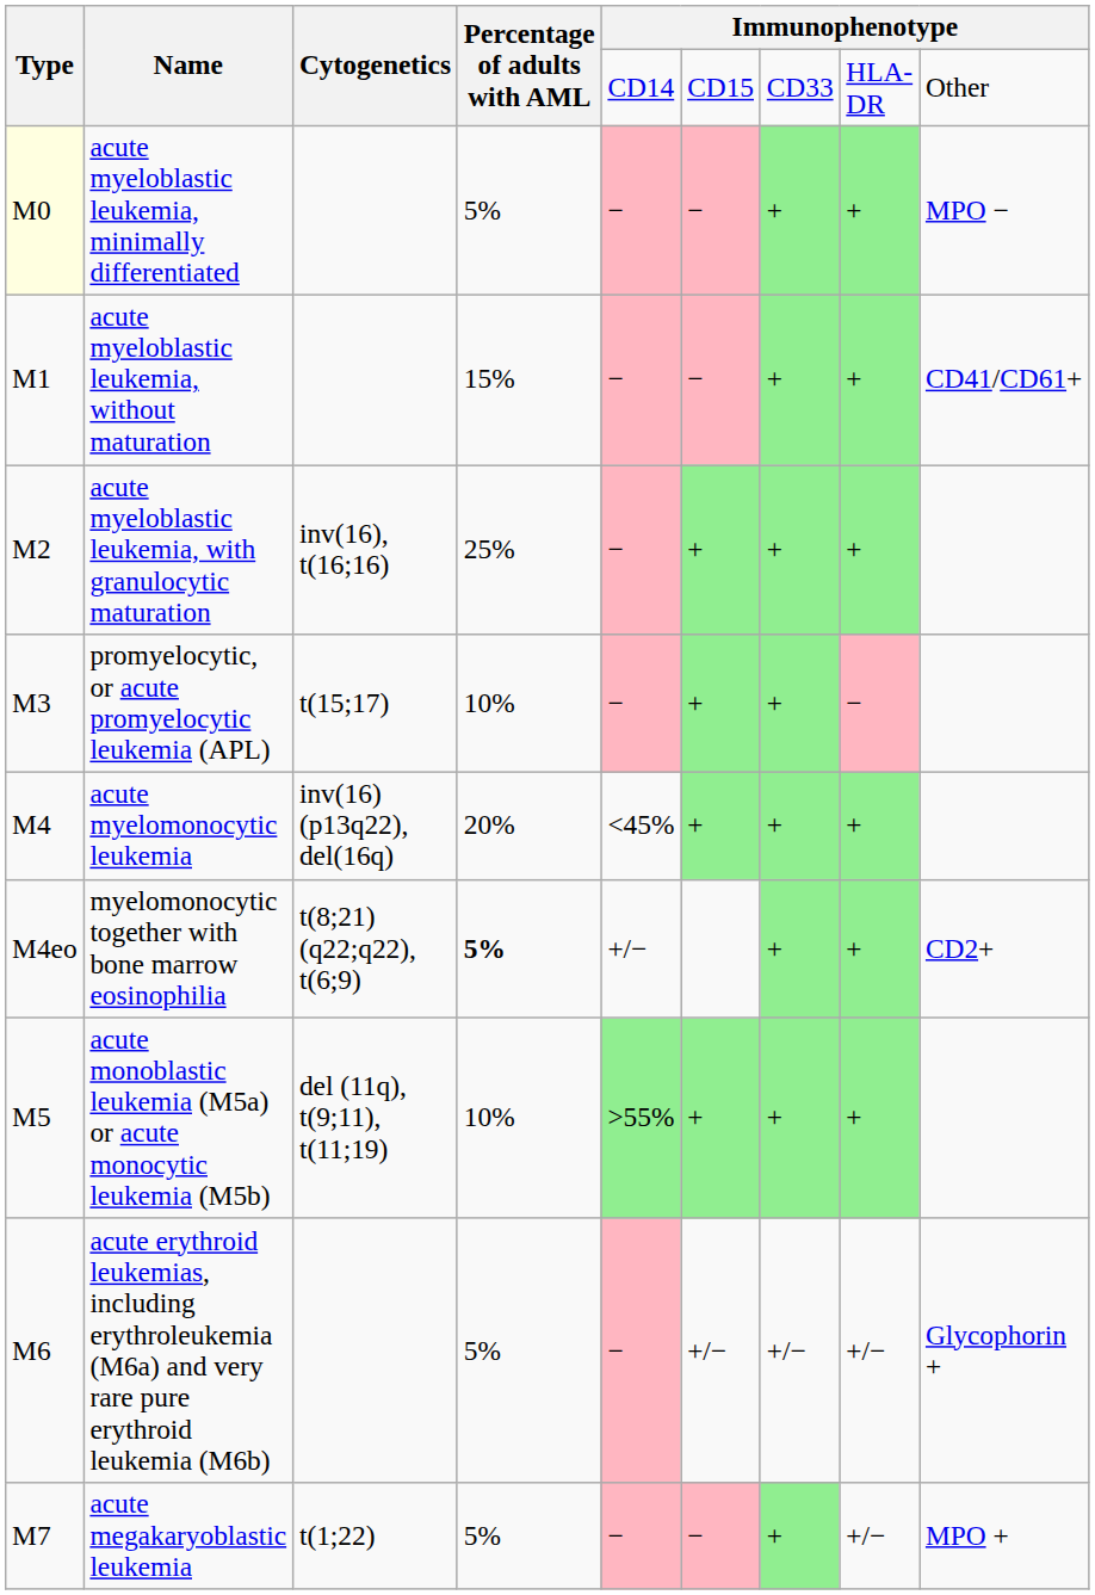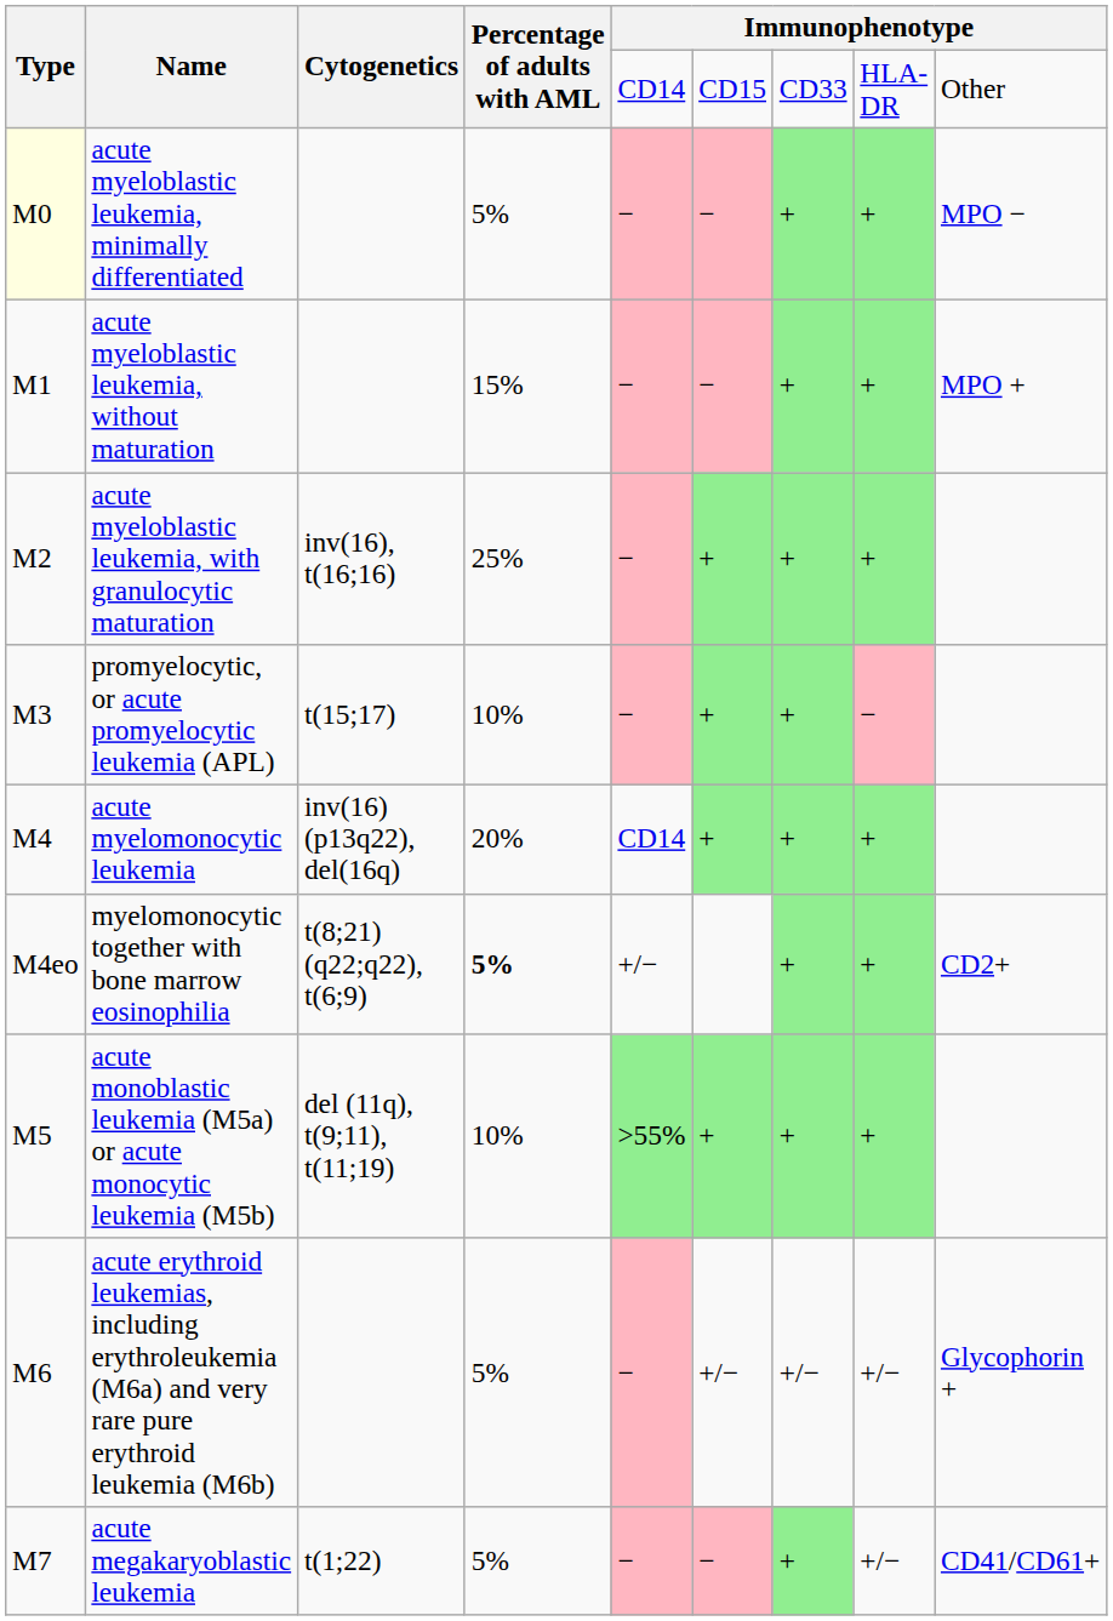acute myeloblastic leukemia, without maturation | column 9: CD41/CD61+ -> MPO +
acute myelomonocytic leukemia | column 5: <45% -> CD14
acute megakaryoblastic leukemia | column 9: MPO + -> CD41/CD61+
